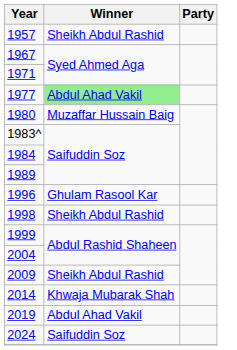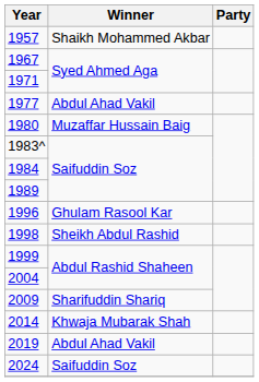1957 | Winner: Sheikh Abdul Rashid -> Shaikh Mohammed Akbar
1977 | Winner: lightgreen background -> no background
2009 | Winner: Sheikh Abdul Rashid -> Sharifuddin Shariq
